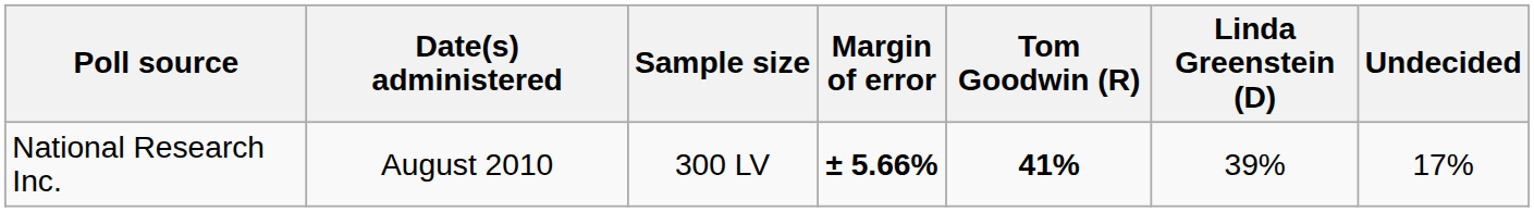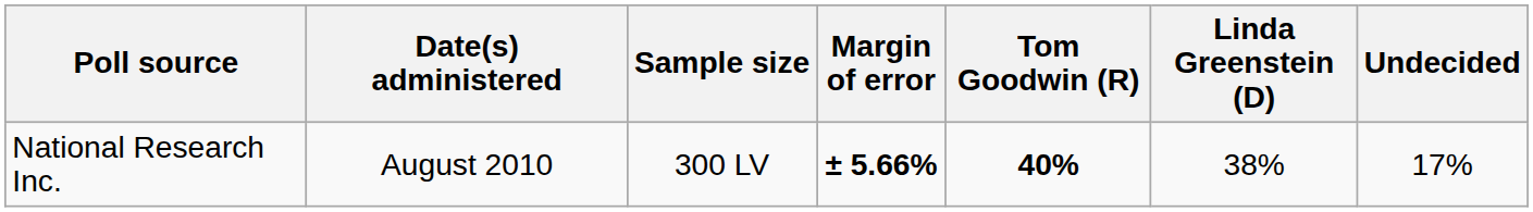National Research Inc. | Tom Goodwin (R): 41% -> 40%
National Research Inc. | Linda Greenstein (D): 39% -> 38%
